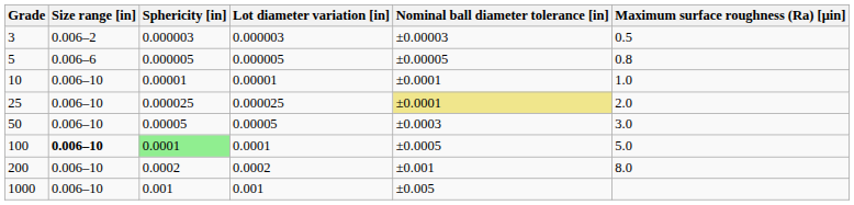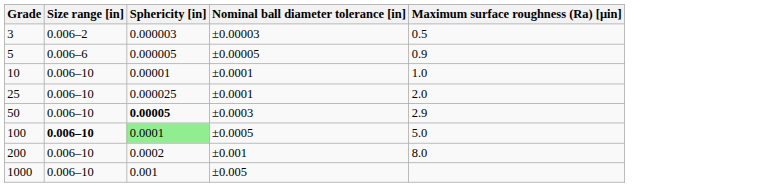- column: Lot diameter variation [in] | 0.000003 | 0.000005 | 0.00001 | 0.000025 | 0.00005 | 0.0001 | 0.0002 | 0.001
5 | Maximum surface roughness (Ra) [μin]: 0.8 -> 0.9
25 | Nominal ball diameter tolerance [in]: khaki background -> no background
50 | Sphericity [in]: normal -> bold
50 | Maximum surface roughness (Ra) [μin]: 3.0 -> 2.9
